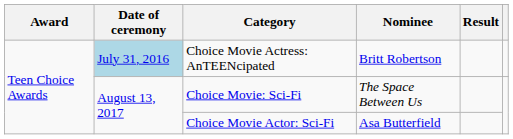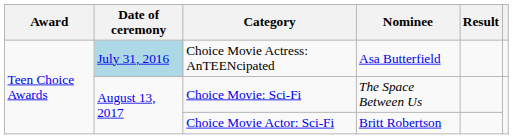Choice Movie Actress: AnTEENcipated | Nominee: Britt Robertson -> Asa Butterfield
Choice Movie Actor: Sci-Fi | Nominee: Asa Butterfield -> Britt Robertson
